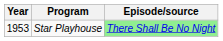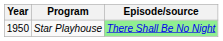Star Playhouse | Year: 1953 -> 1950
